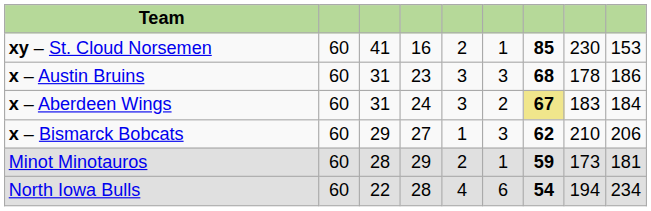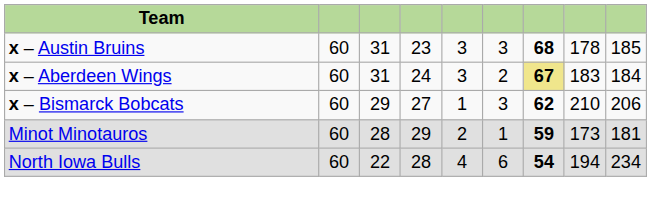- row: xy – St. Cloud Norsemen | 60 | 41 | 16 | 2 | 1 | 85 | 230 | 153
x – Austin Bruins | column 9: 186 -> 185
